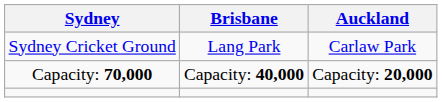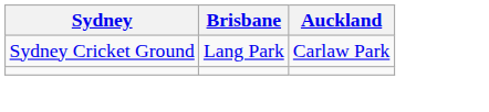- row: Capacity: 70,000 | Capacity: 40,000 | Capacity: 20,000
